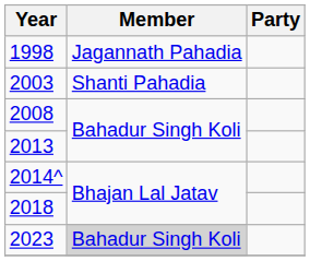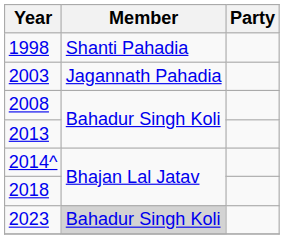1998 | Member: Jagannath Pahadia -> Shanti Pahadia
2003 | Member: Shanti Pahadia -> Jagannath Pahadia
